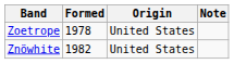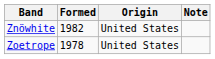rows swapped: Znöwhite <-> Zoetrope
